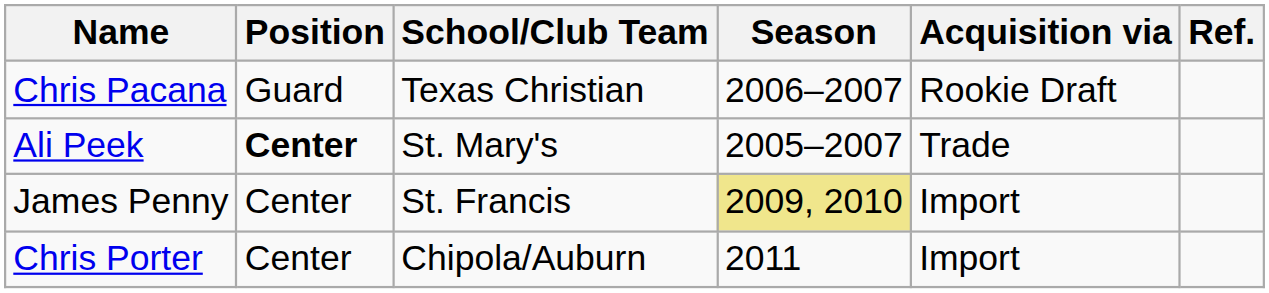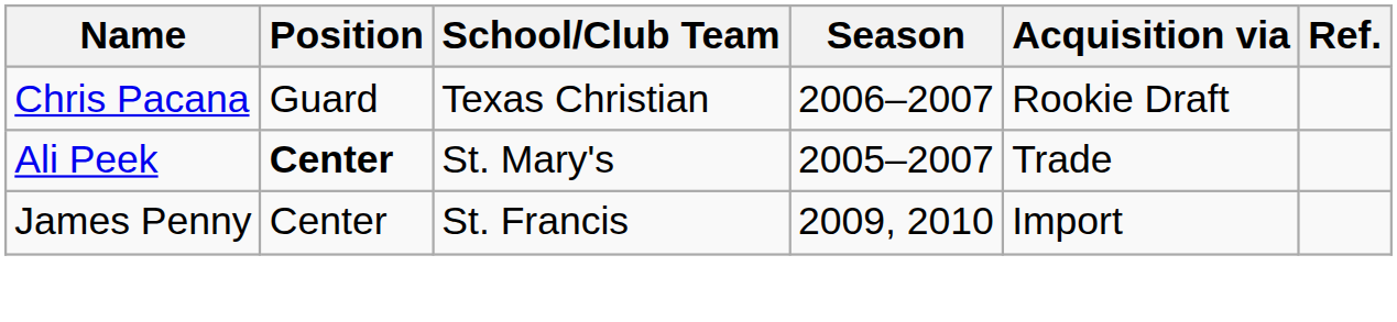James Penny | Season: khaki background -> no background
- row: Chris Porter | Center | Chipola/Auburn | 2011 | Import
